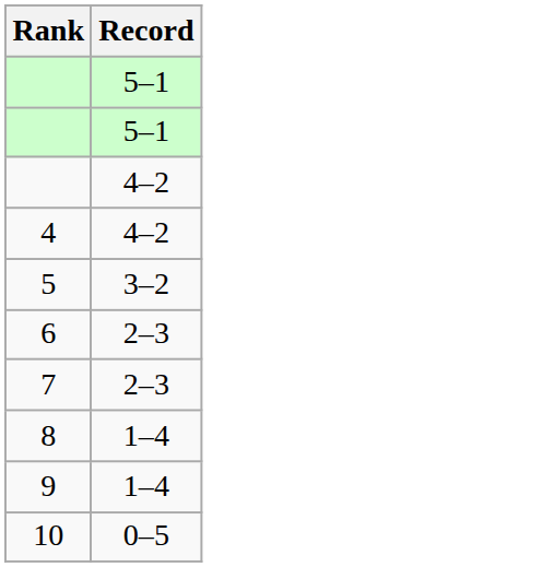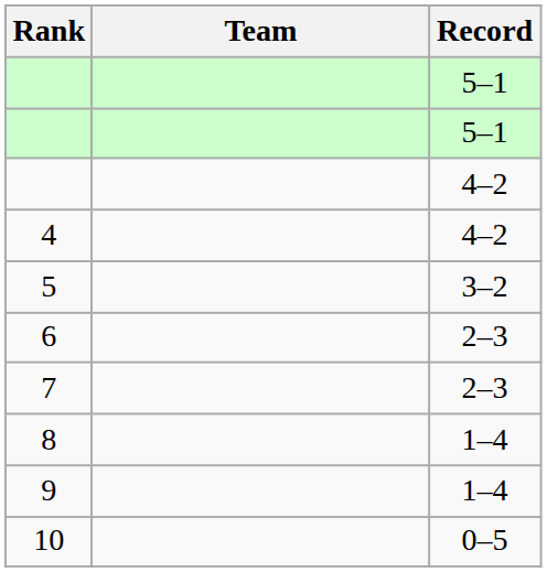+ column: Team
